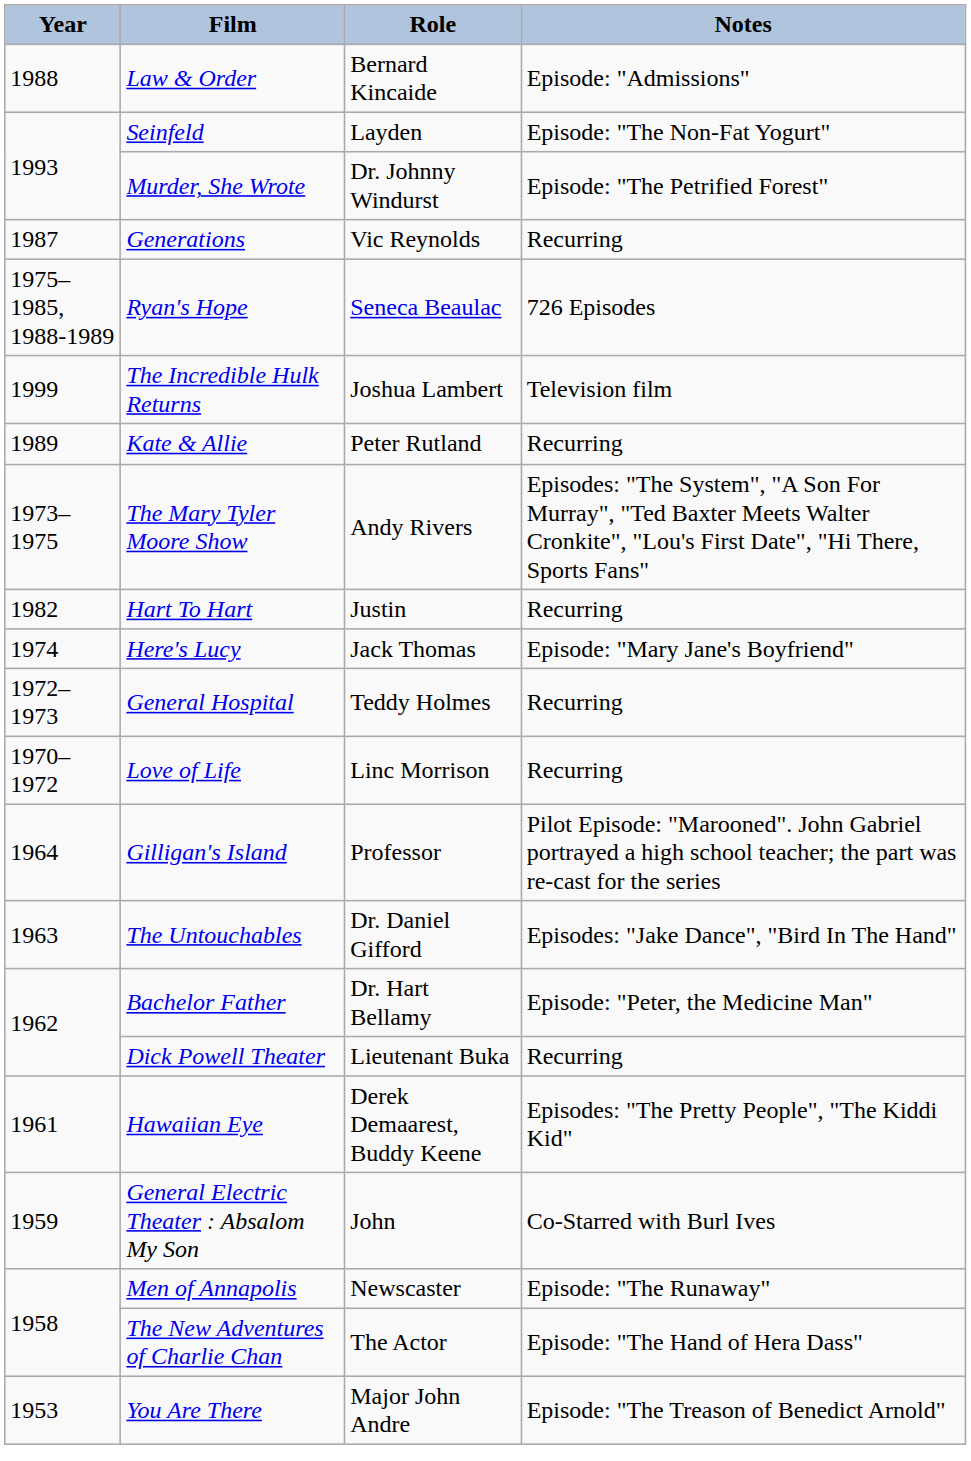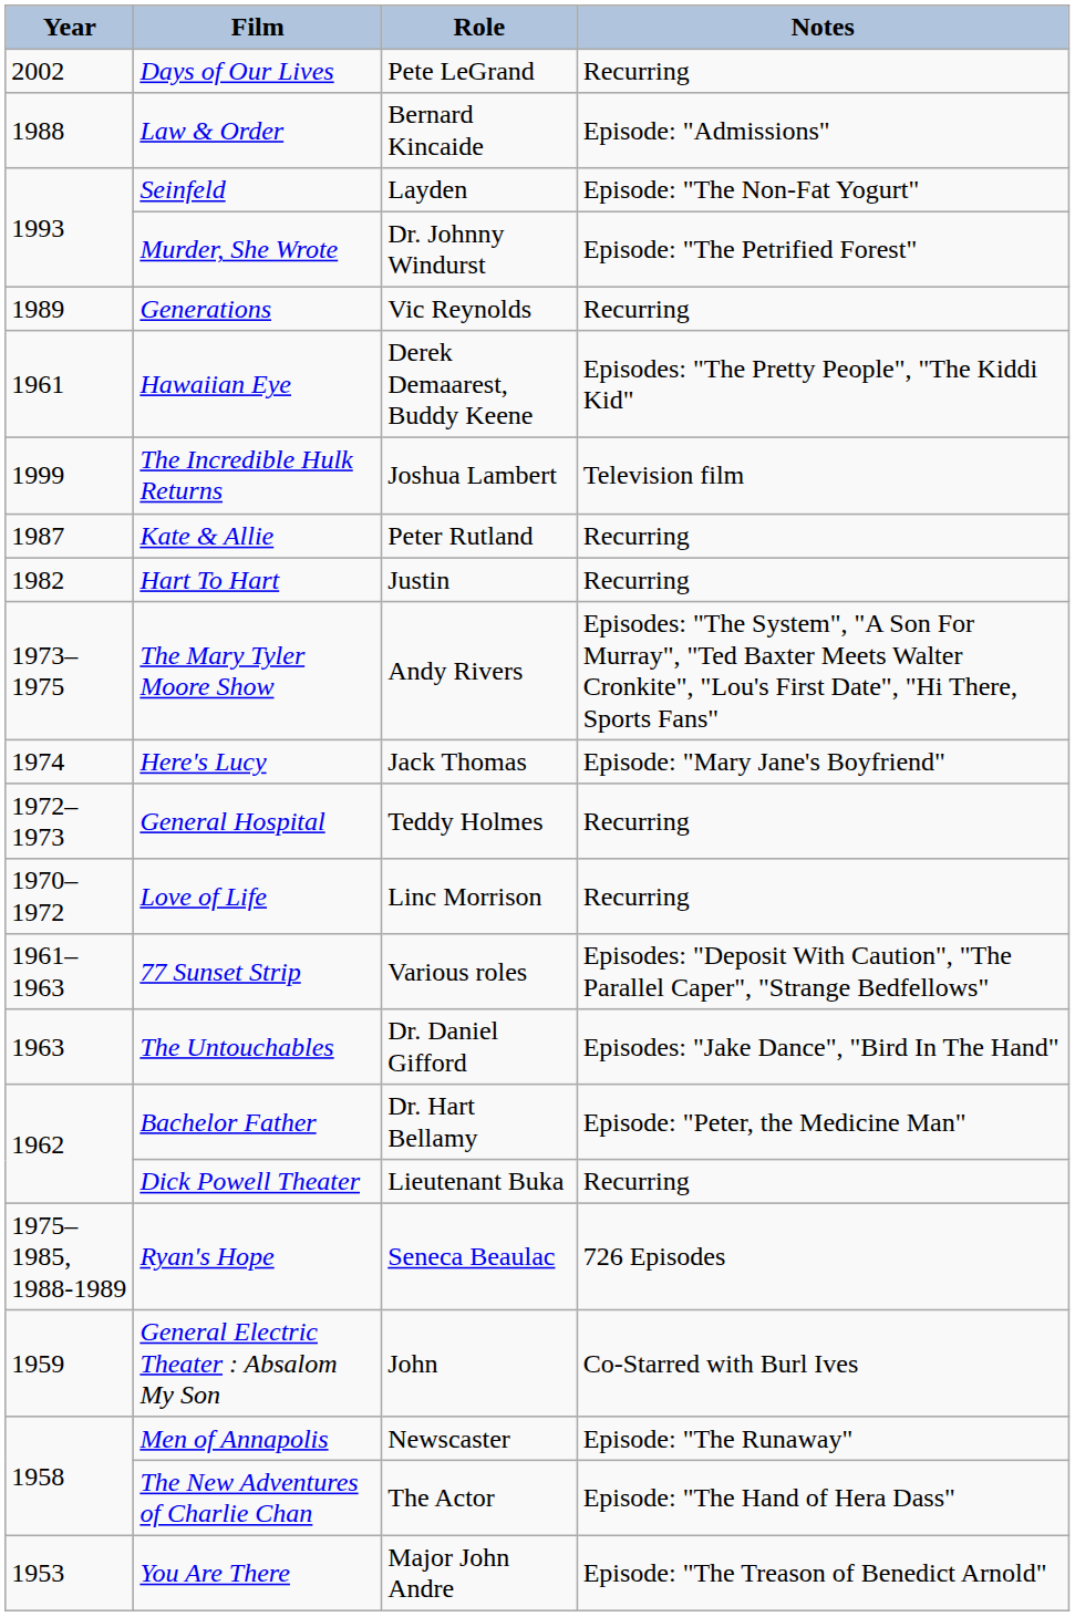+ row: 2002 | Days of Our Lives | Pete LeGrand | Recurring
Generations | Year: 1987 -> 1989
rows swapped: Ryan's Hope <-> Hawaiian Eye
Kate & Allie | Year: 1989 -> 1987
rows swapped: Hart To Hart <-> The Mary Tyler Moore Show
- row: 1964 | Gilligan's Island | Professor | Pilot Episode: "Marooned". John Gabriel portrayed a high school teacher; the part was re-cast for the series
+ row: 1961–1963 | 77 Sunset Strip | Various roles | Episodes: "Deposit With Caution", "The Parallel Caper", "Strange Bedfellows"
